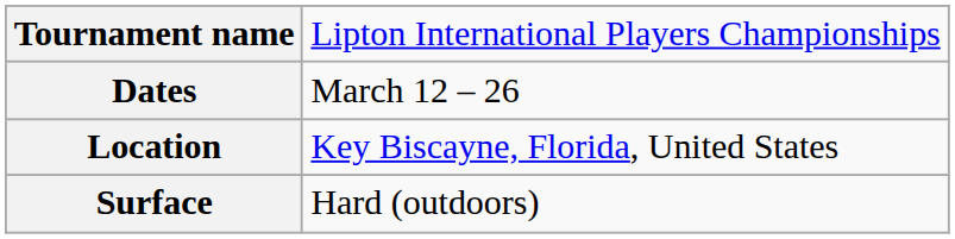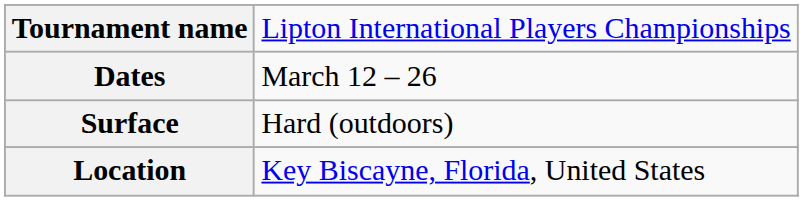rows swapped: Surface <-> Location
